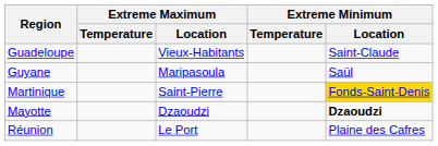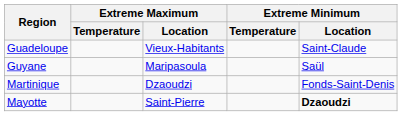Martinique | Extreme Maximum / Location: Saint-Pierre -> Dzaoudzi
Martinique | Extreme Minimum / Location: gold background -> no background
Mayotte | Extreme Maximum / Location: Dzaoudzi -> Saint-Pierre
- row: Réunion | Le Port | Plaine des Cafres
